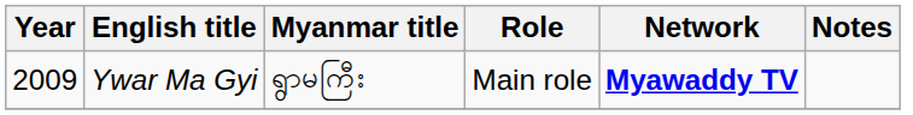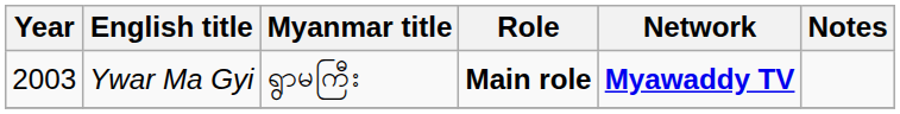Ywar Ma Gyi | Year: 2009 -> 2003
Ywar Ma Gyi | Role: normal -> bold
